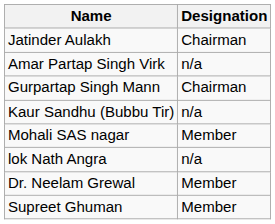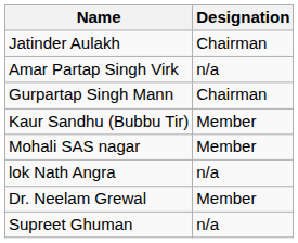Kaur Sandhu (Bubbu Tir) | Designation: n/a -> Member
Supreet Ghuman | Designation: Member -> n/a
